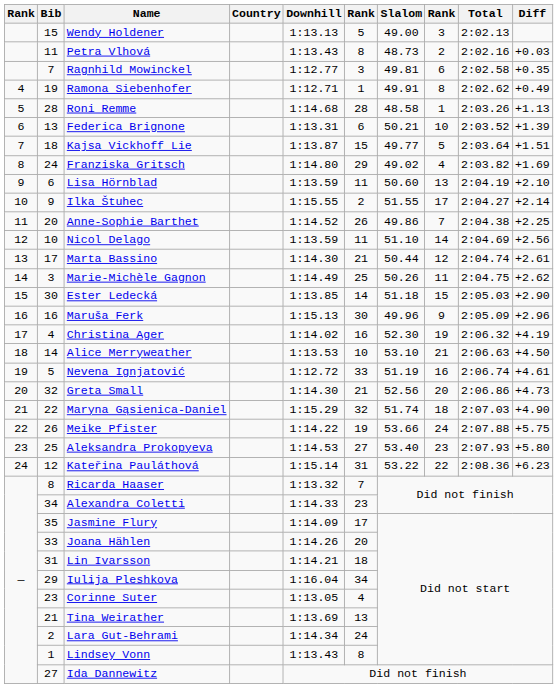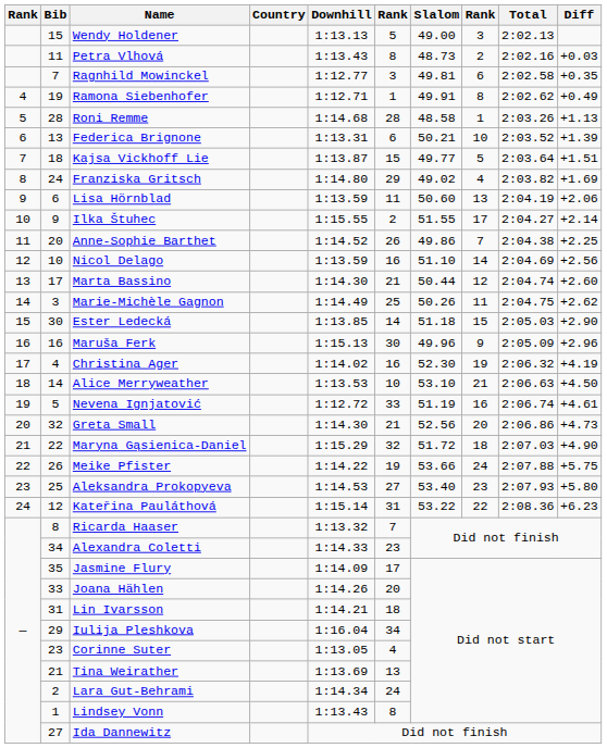Lisa Hörnblad | Diff: +2.10 -> +2.06
Nicol Delago | column 6: 11 -> 16
Marta Bassino | Diff: +2.61 -> +2.60
Maryna Gąsienica-Daniel | Slalom: 51.74 -> 51.72
